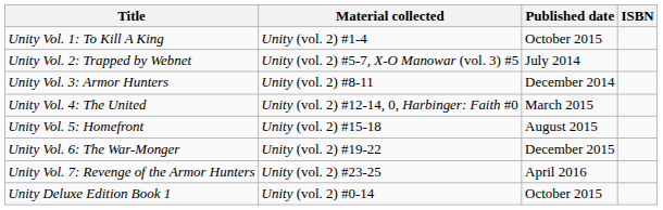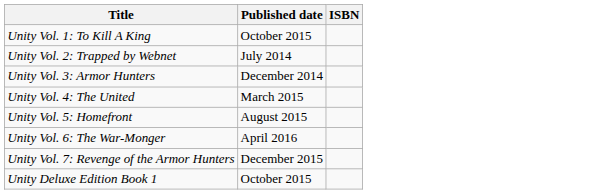- column: Material collected | Unity (vol. 2) #1-4 | Unity (vol. 2) #5-7, X-O Manowar (vol. 3) #5 | Unity (vol. 2) #8-11 | Unity (vol. 2) #12-14, 0, Harbinger: Faith #0 | Unity (vol. 2) #15-18 | Unity (vol. 2) #19-22 | Unity (vol. 2) #23-25 | Unity (vol. 2) #0-14
Unity Vol. 6: The War-Monger | Published date: December 2015 -> April 2016
Unity Vol. 7: Revenge of the Armor Hunters | Published date: April 2016 -> December 2015
